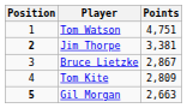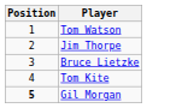- column: Points | 4,751 | 3,381 | 2,867 | 2,809 | 2,663
Jim Thorpe | Position: bold -> normal
